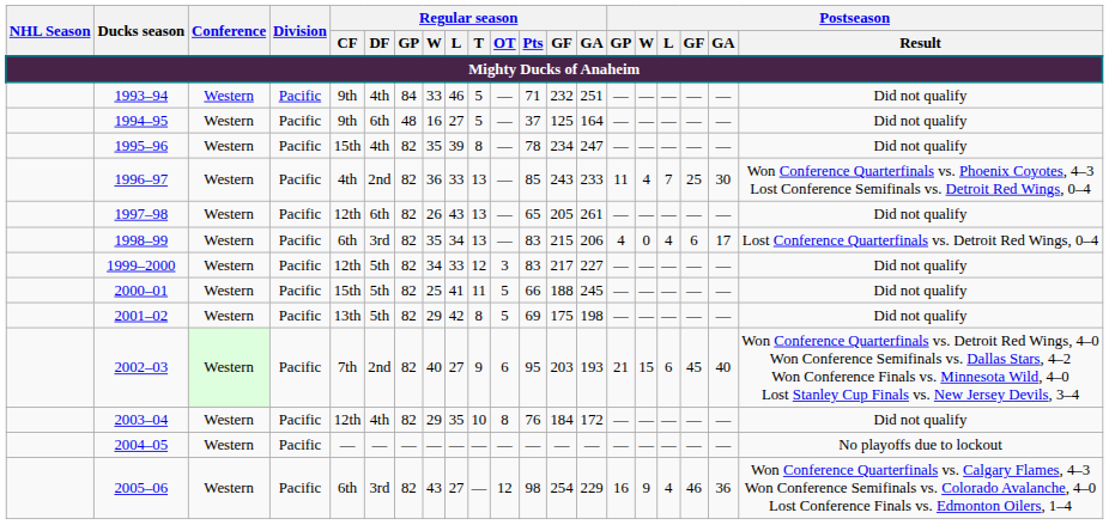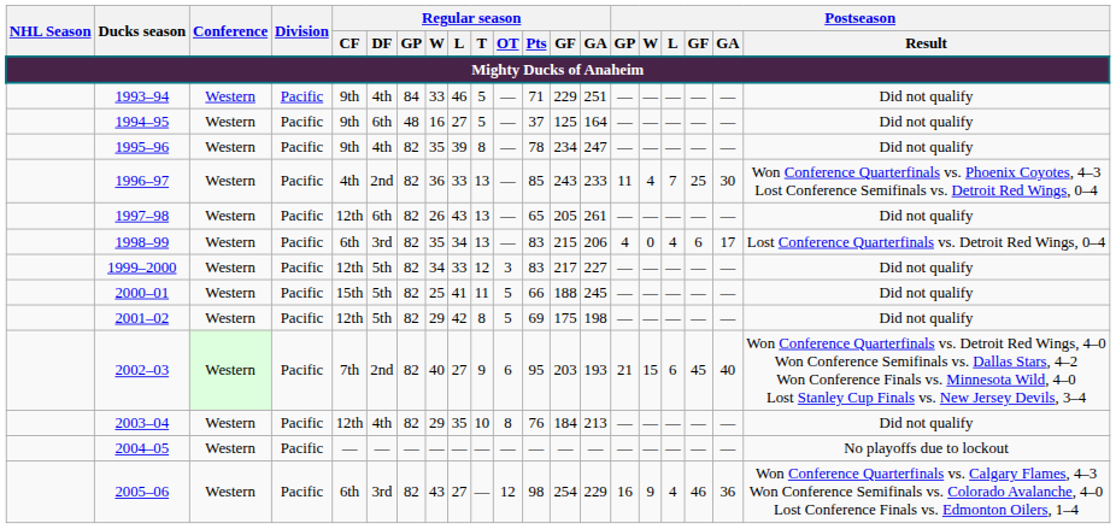1993–94 | Regular season / GF: 232 -> 229
1995–96 | Regular season / CF: 15th -> 9th
2001–02 | Regular season / CF: 13th -> 12th
2003–04 | Regular season / GA: 172 -> 213
